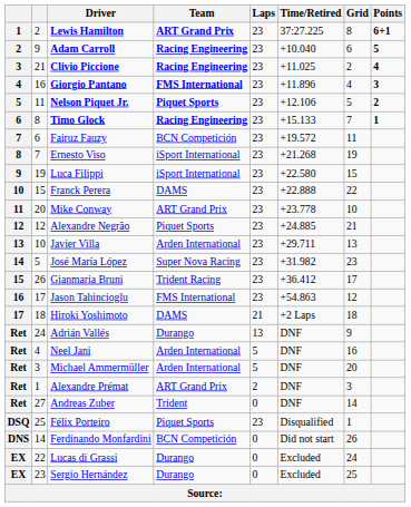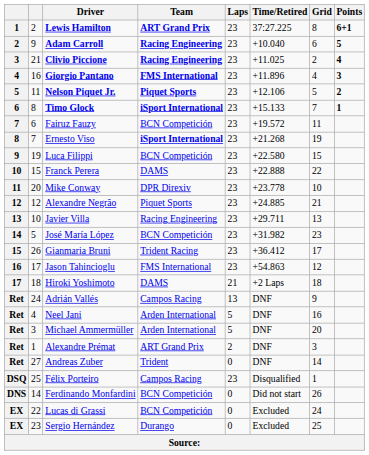Timo Glock | Team: Racing Engineering -> iSport International
Ernesto Viso | Team: normal -> bold
Luca Filippi | Team: iSport International -> BCN Competición
Mike Conway | Team: ART Grand Prix -> DPR Direxiv
Javier Villa | Team: Arden International -> Racing Engineering
José María López | Team: Super Nova Racing -> BCN Competición
Adrián Vallés | Team: Durango -> Campos Racing
Félix Porteiro | Team: Piquet Sports -> Campos Racing
Lucas di Grassi | Team: Durango -> BCN Competición
